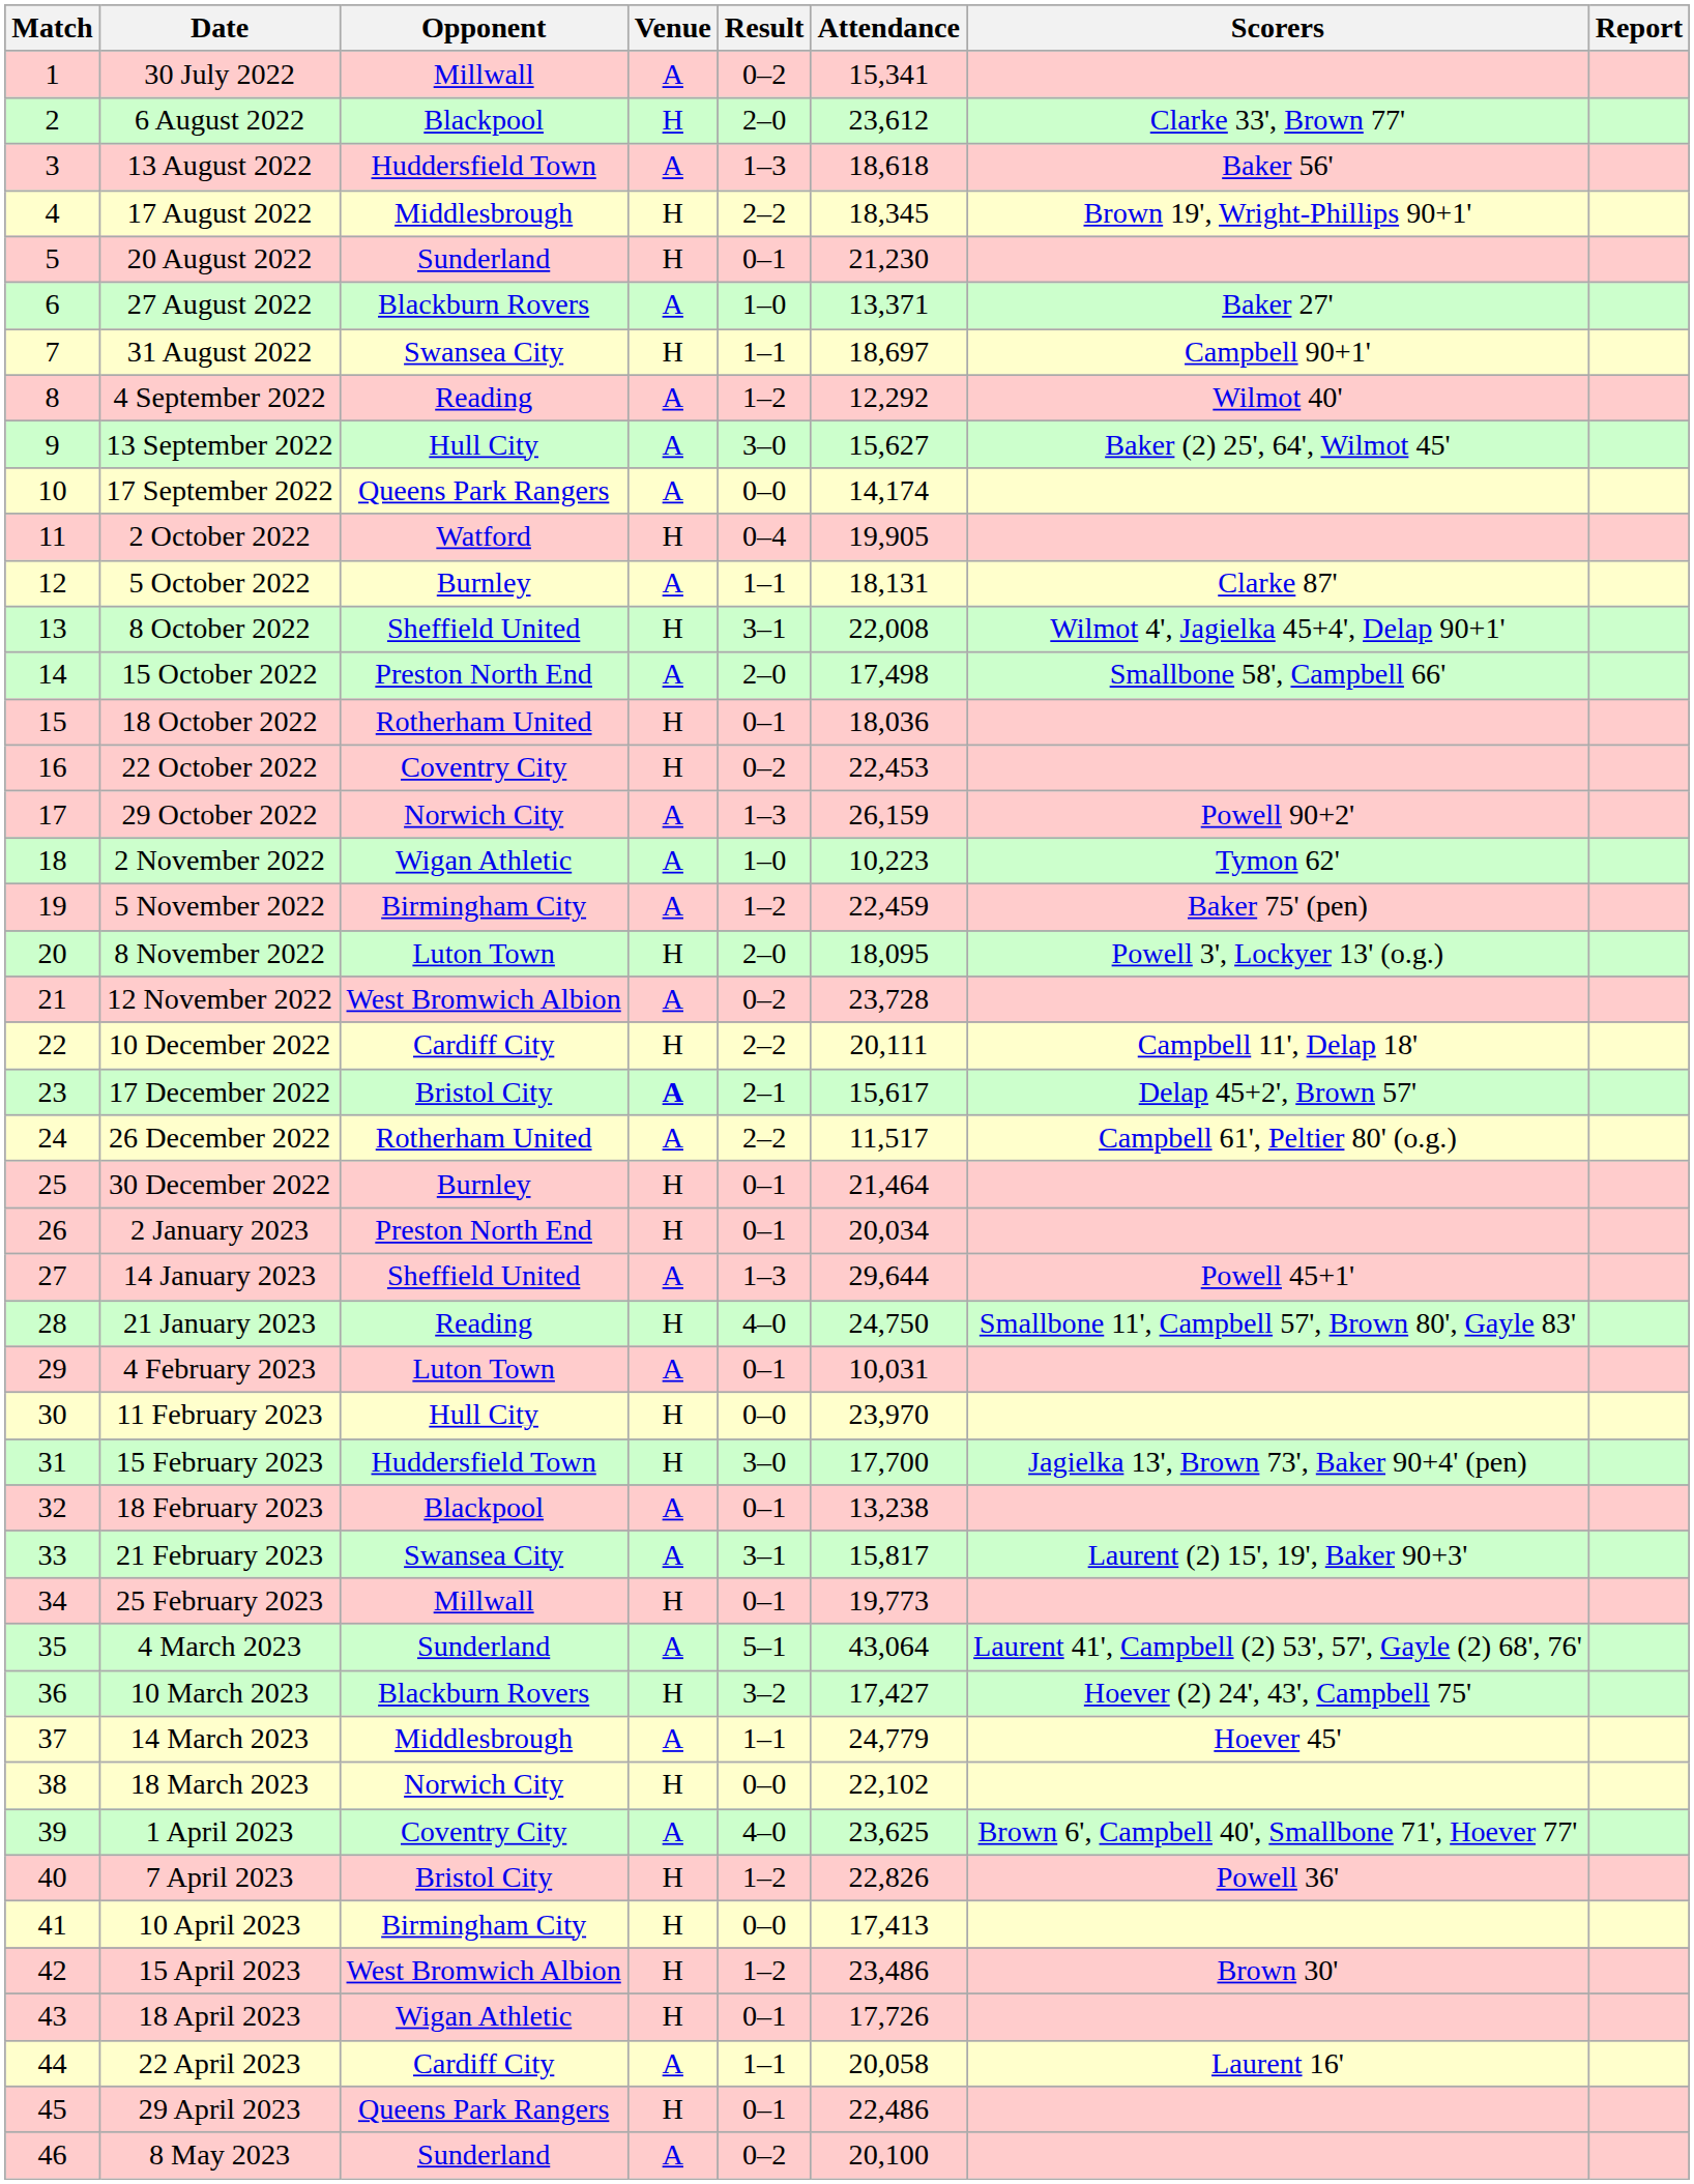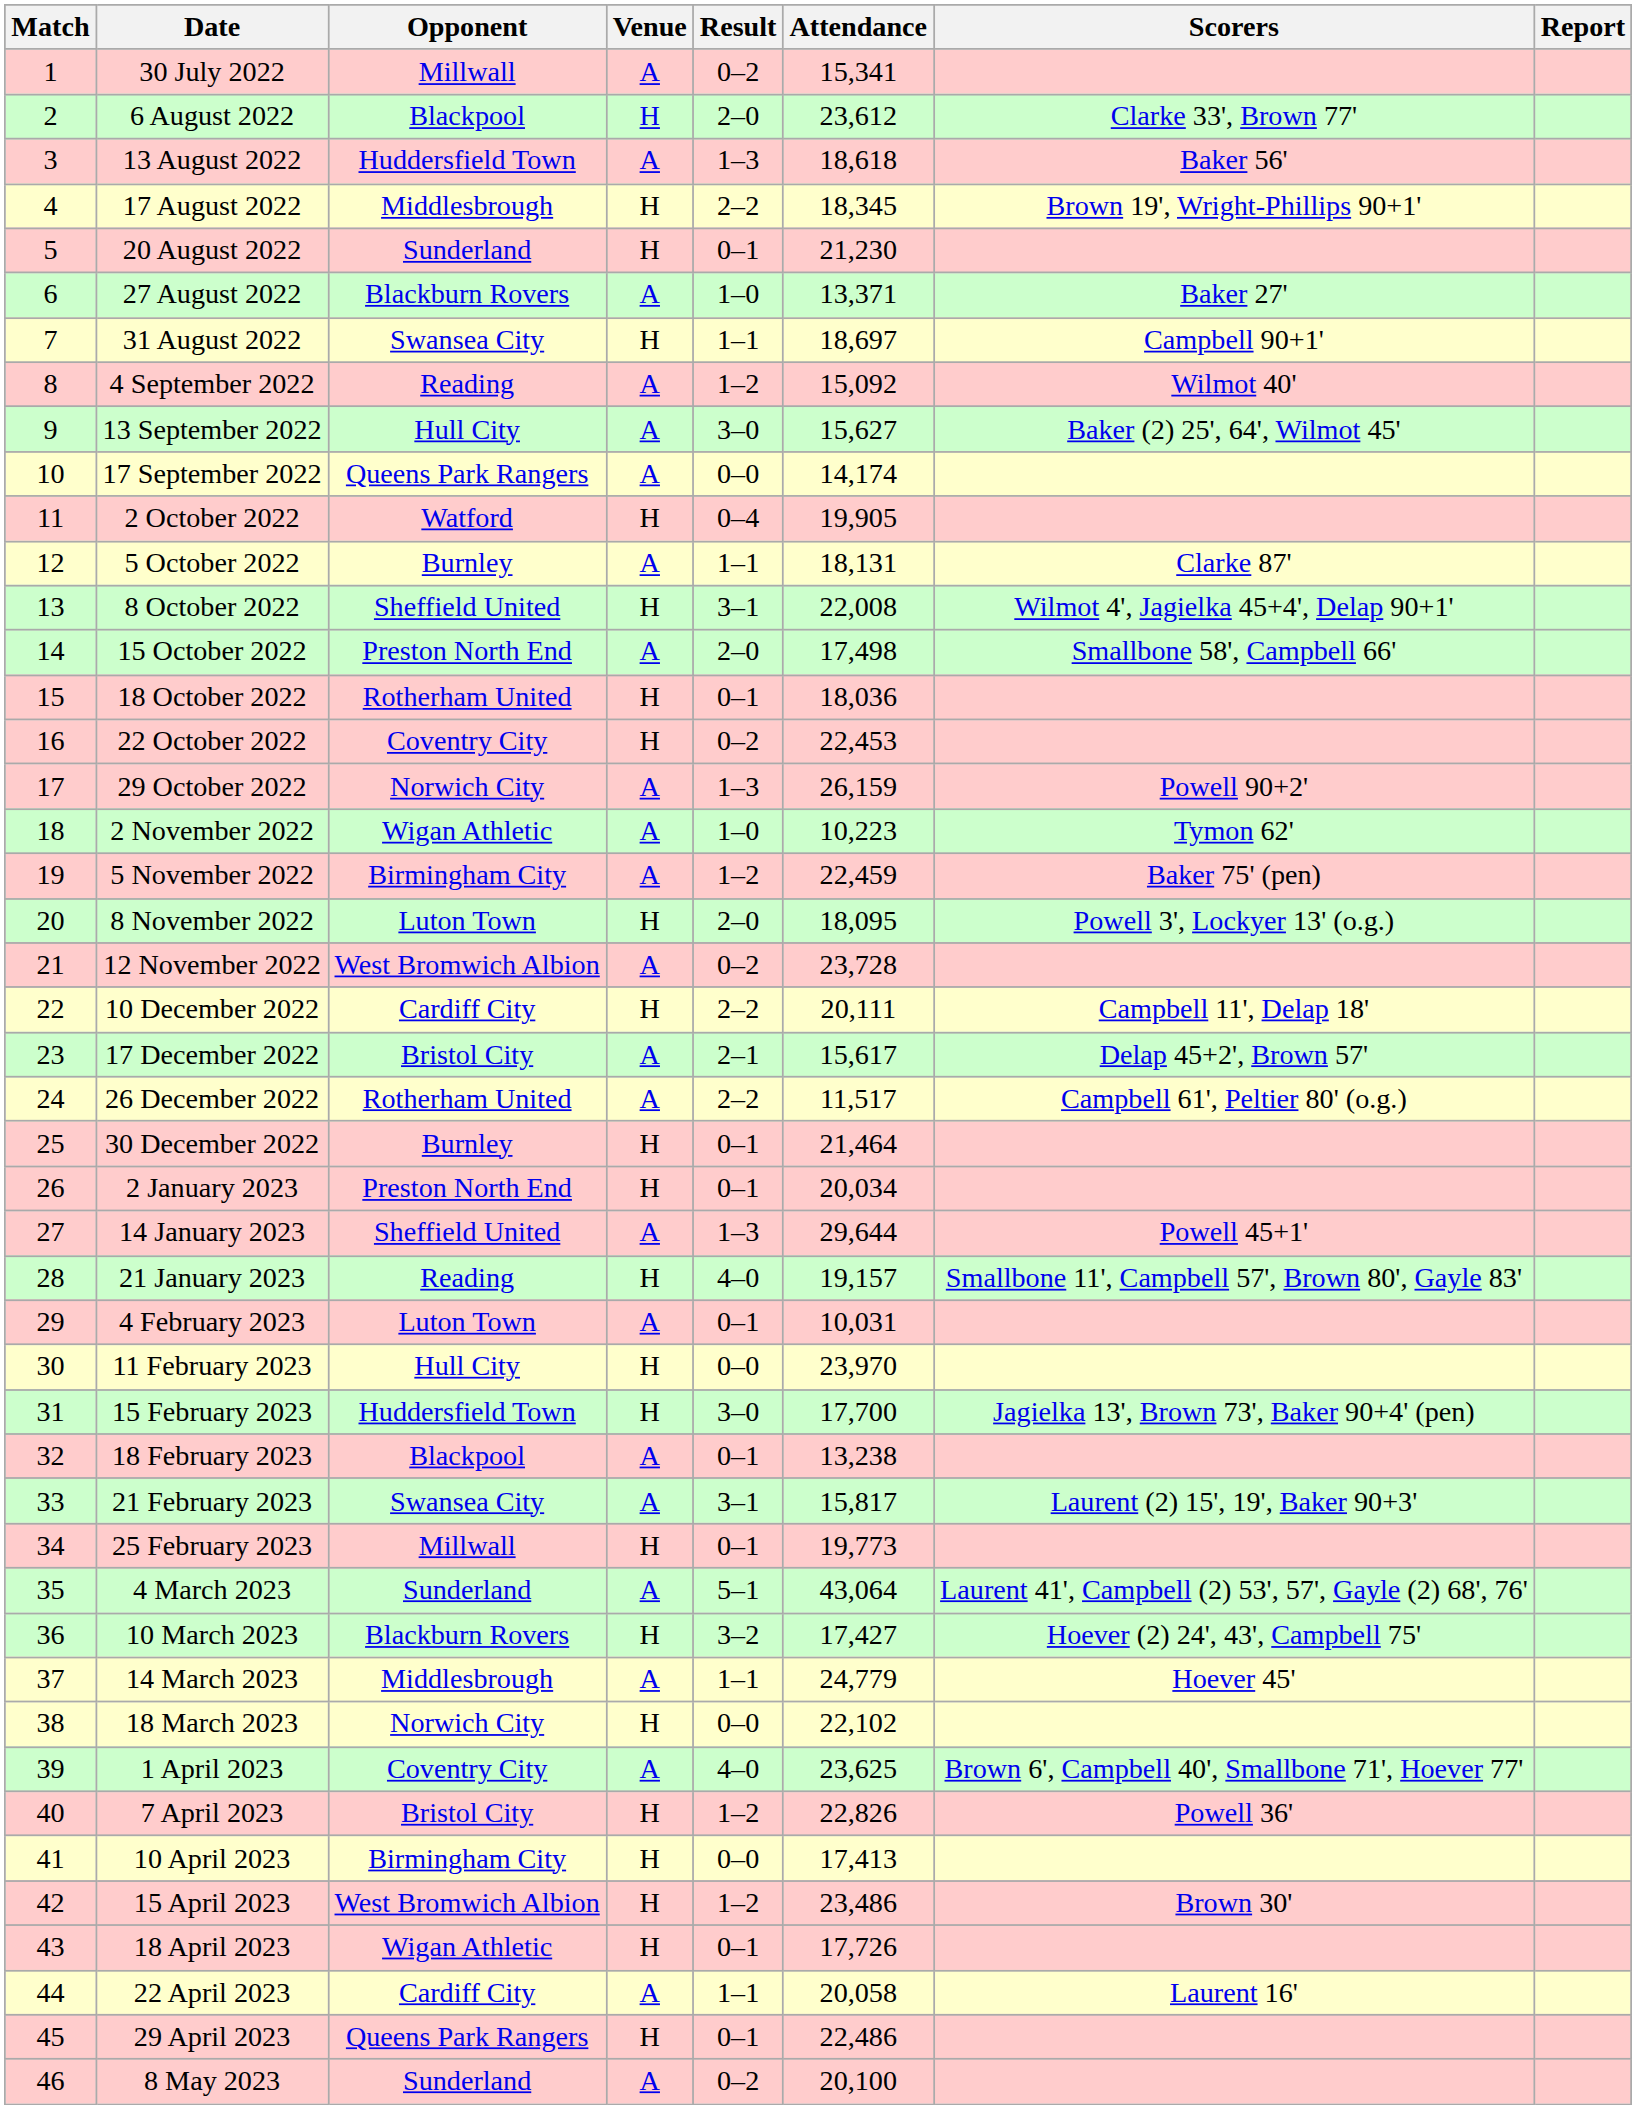4 September 2022 | Attendance: 12,292 -> 15,092
17 December 2022 | Venue: bold -> normal
21 January 2023 | Attendance: 24,750 -> 19,157
